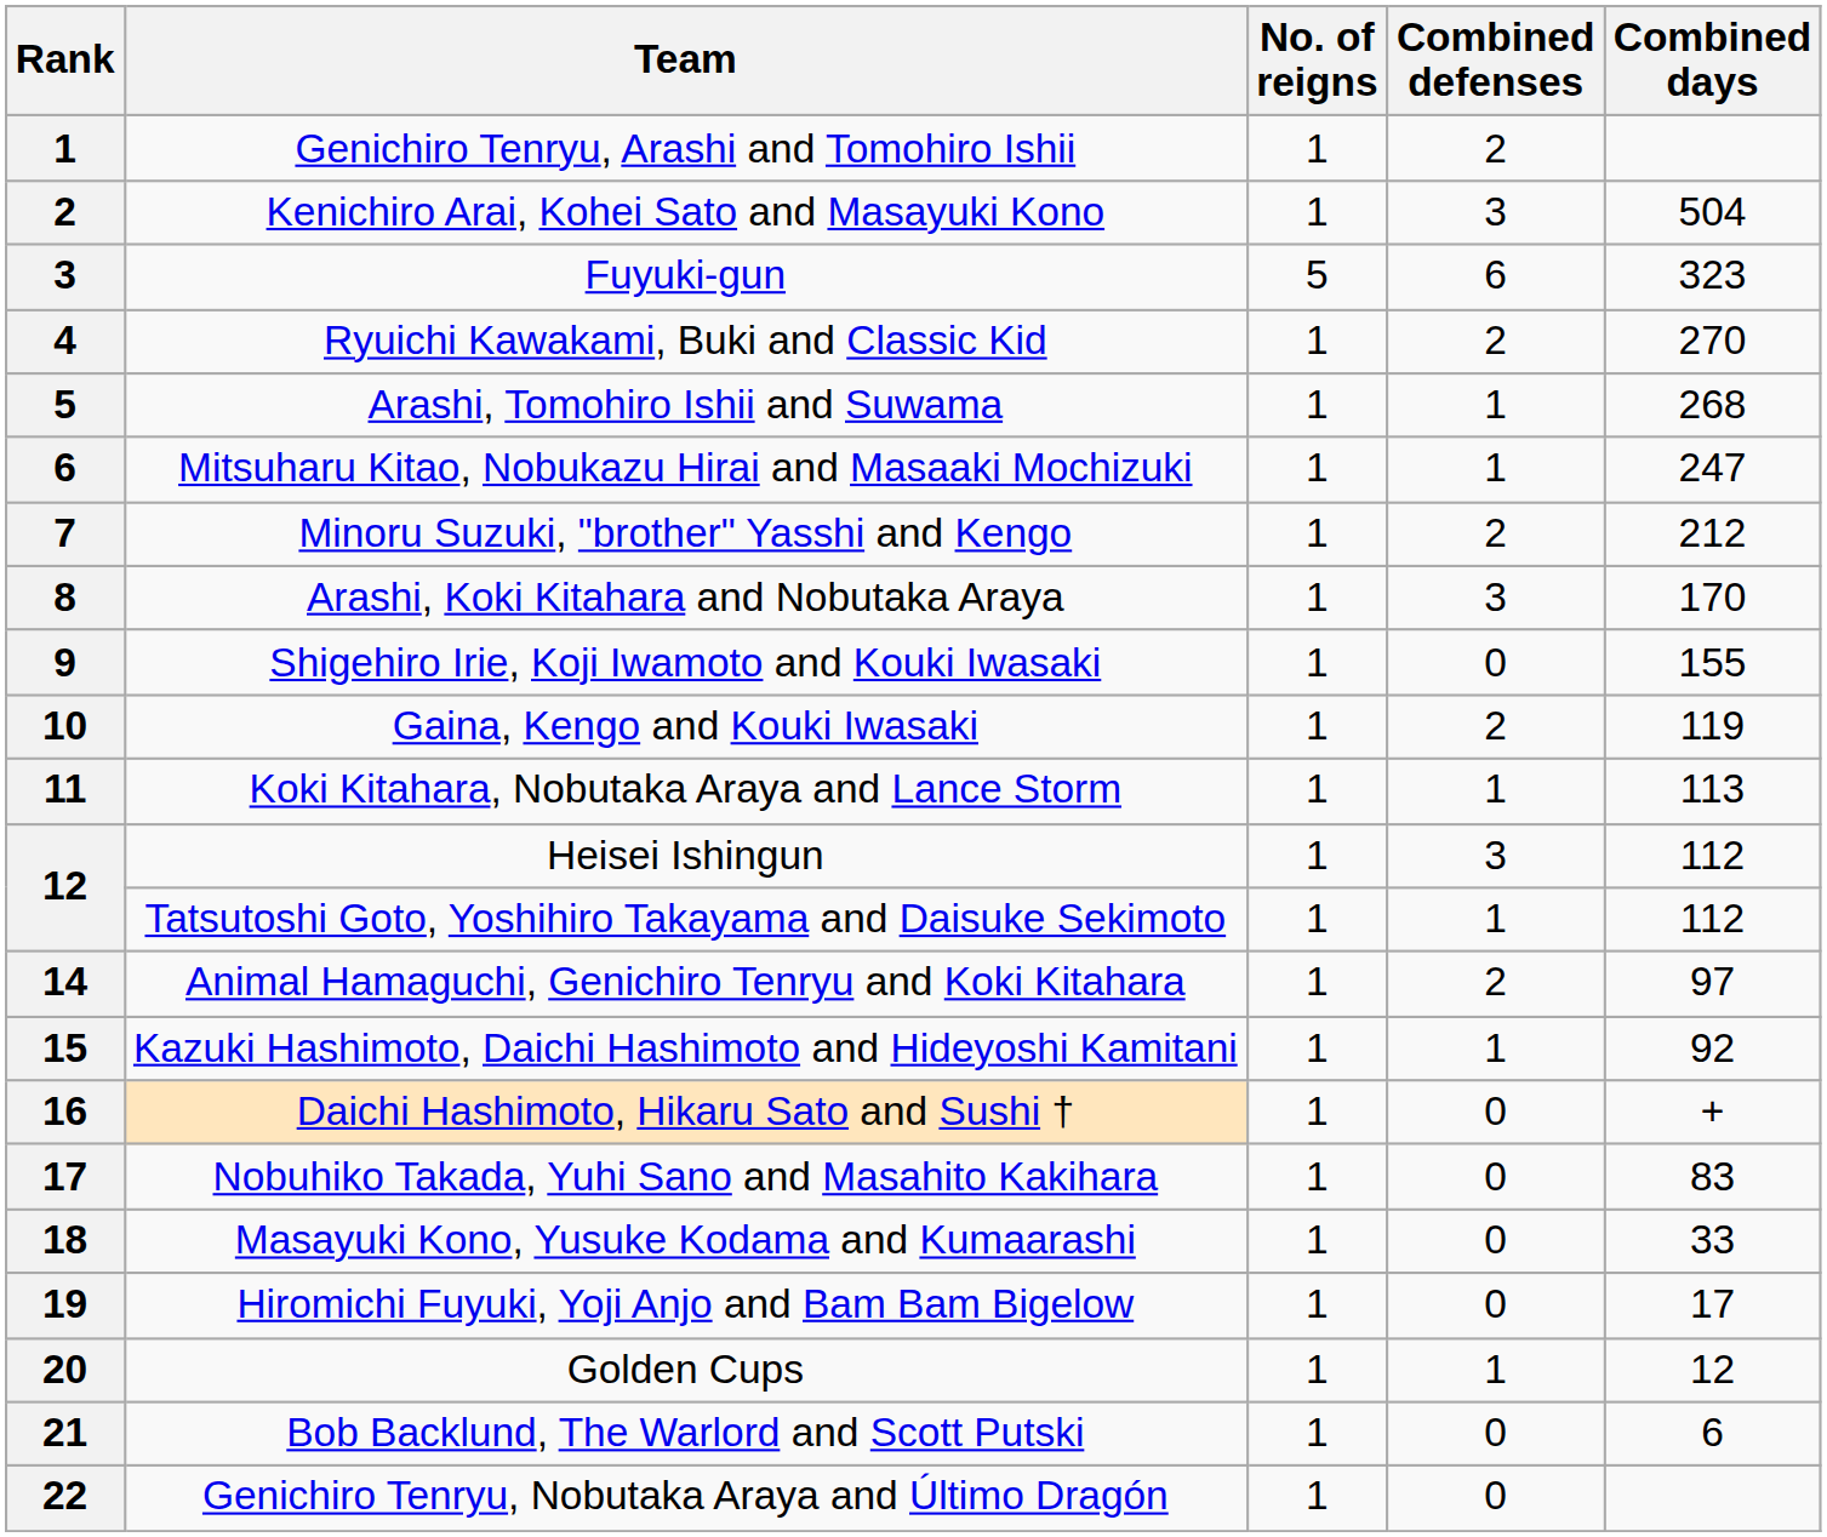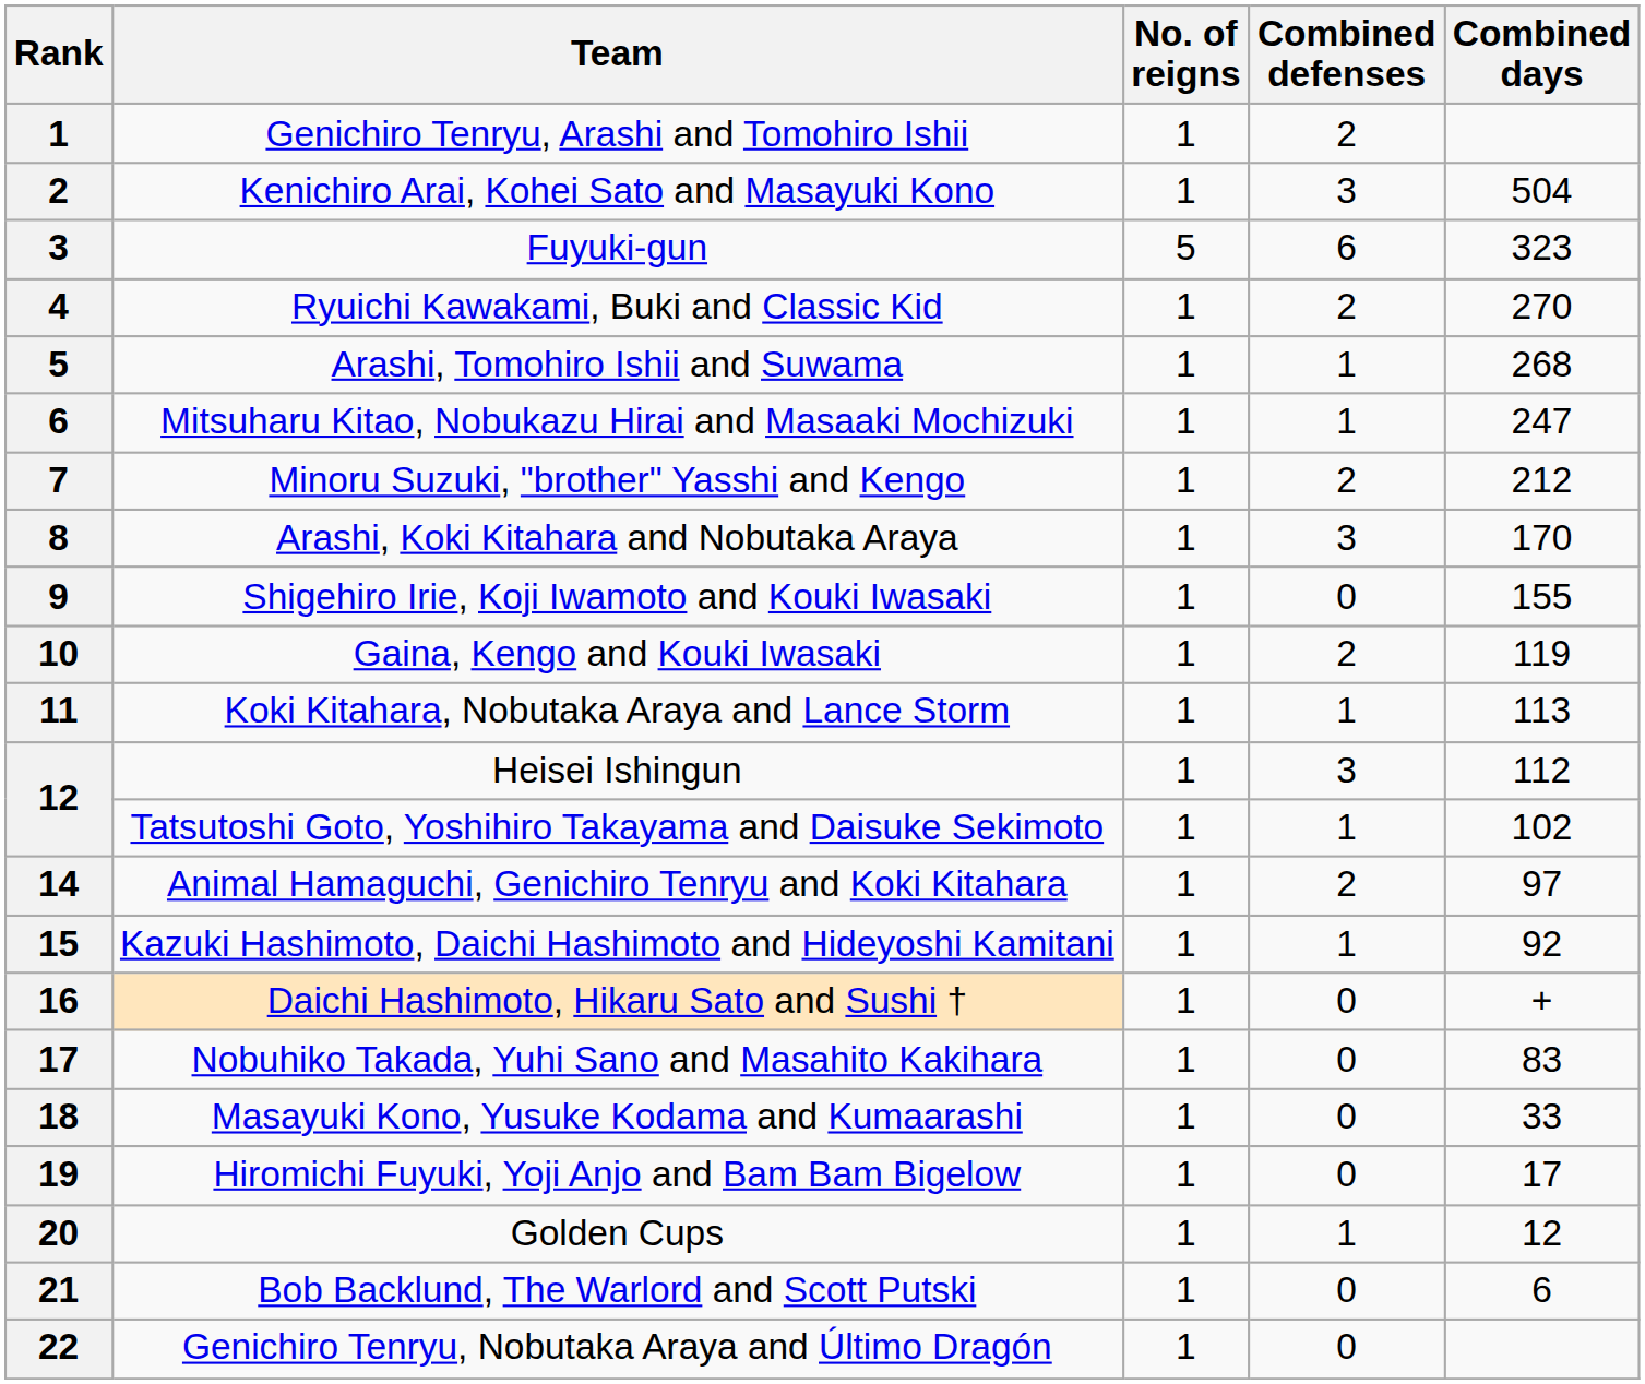Tatsutoshi Goto, Yoshihiro Takayama and Daisuke Sekimoto | Combined days: 112 -> 102
